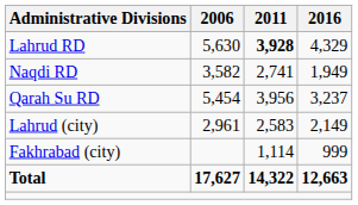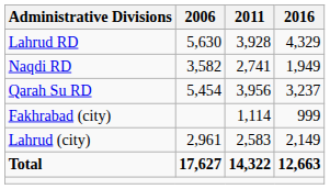Lahrud RD | 2011: bold -> normal
rows swapped: Fakhrabad (city) <-> Lahrud (city)
